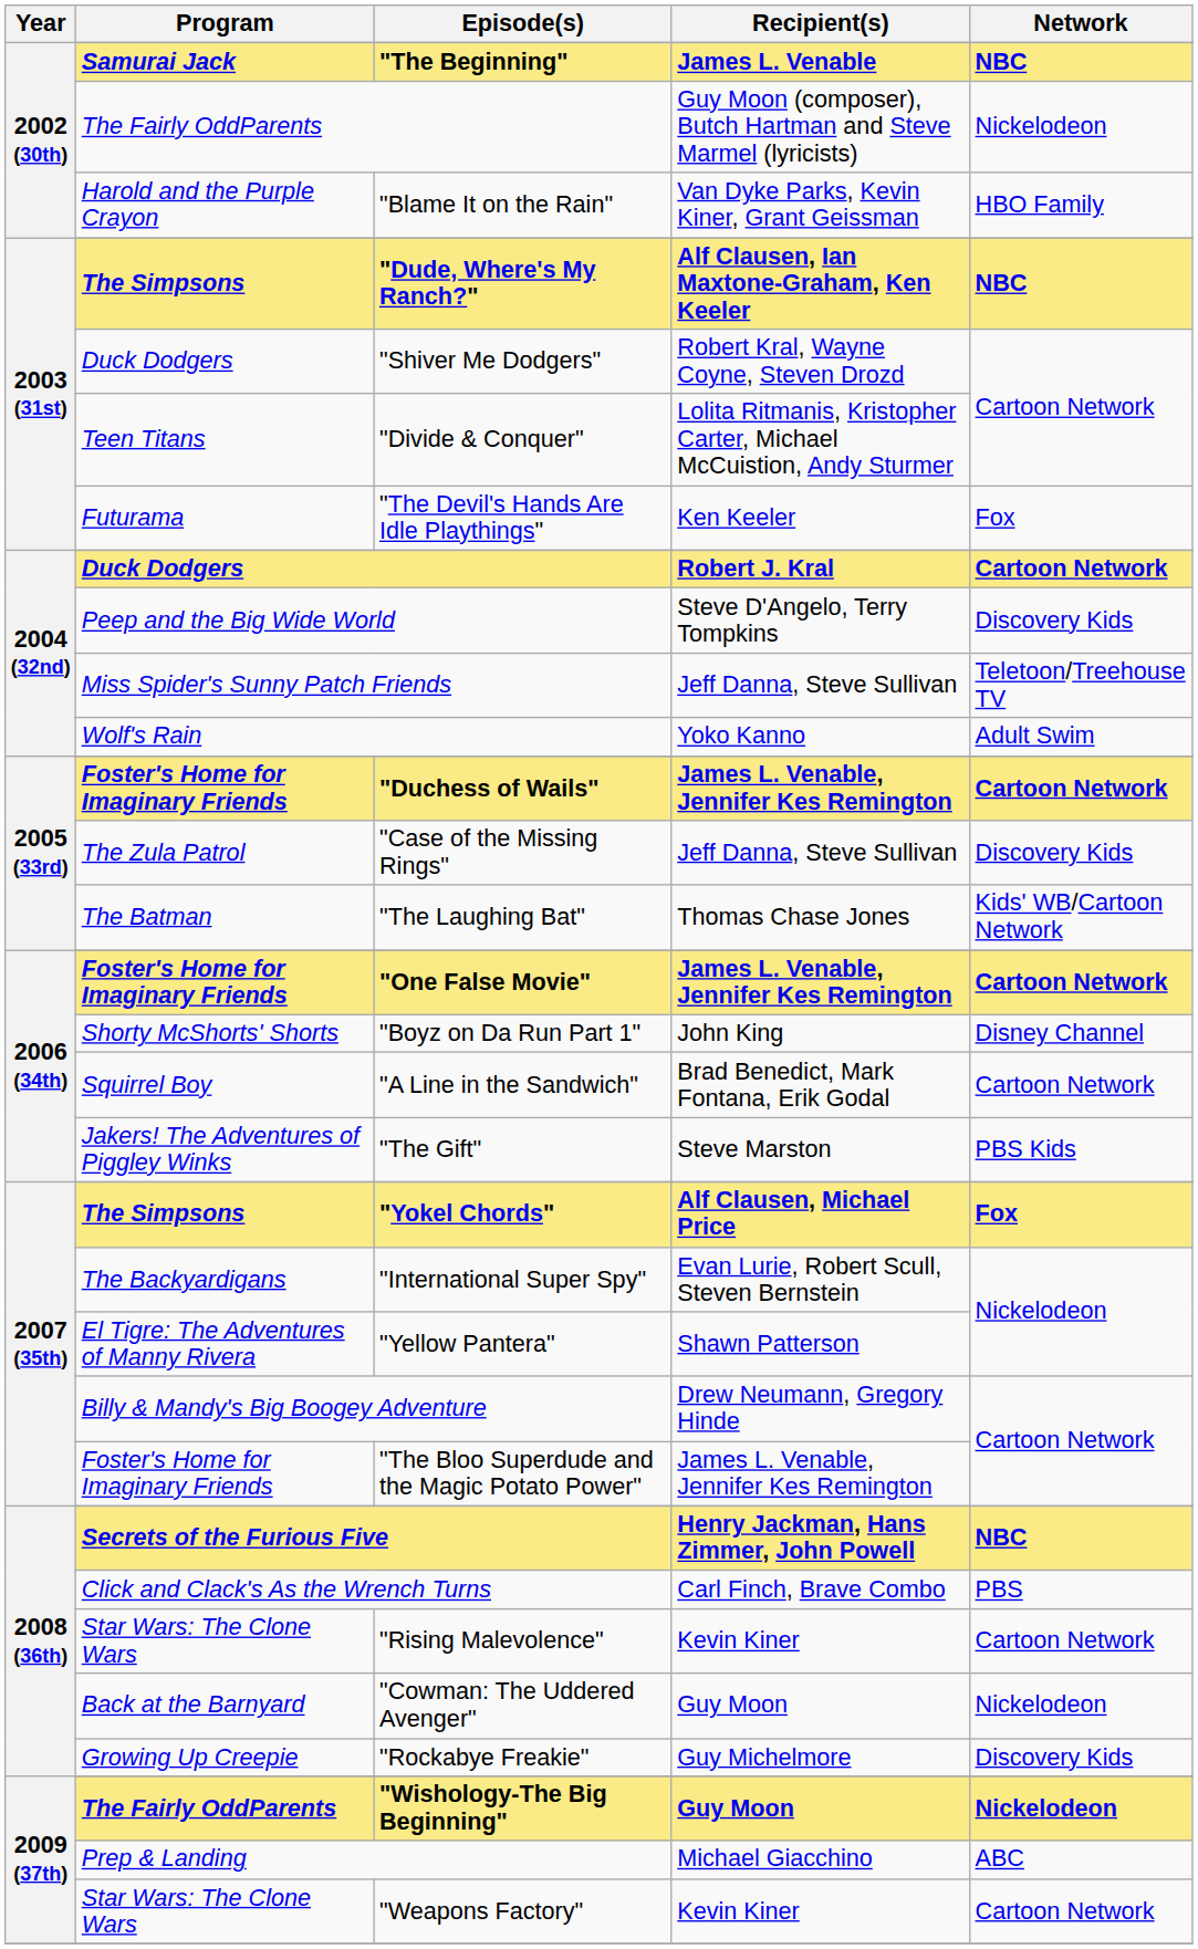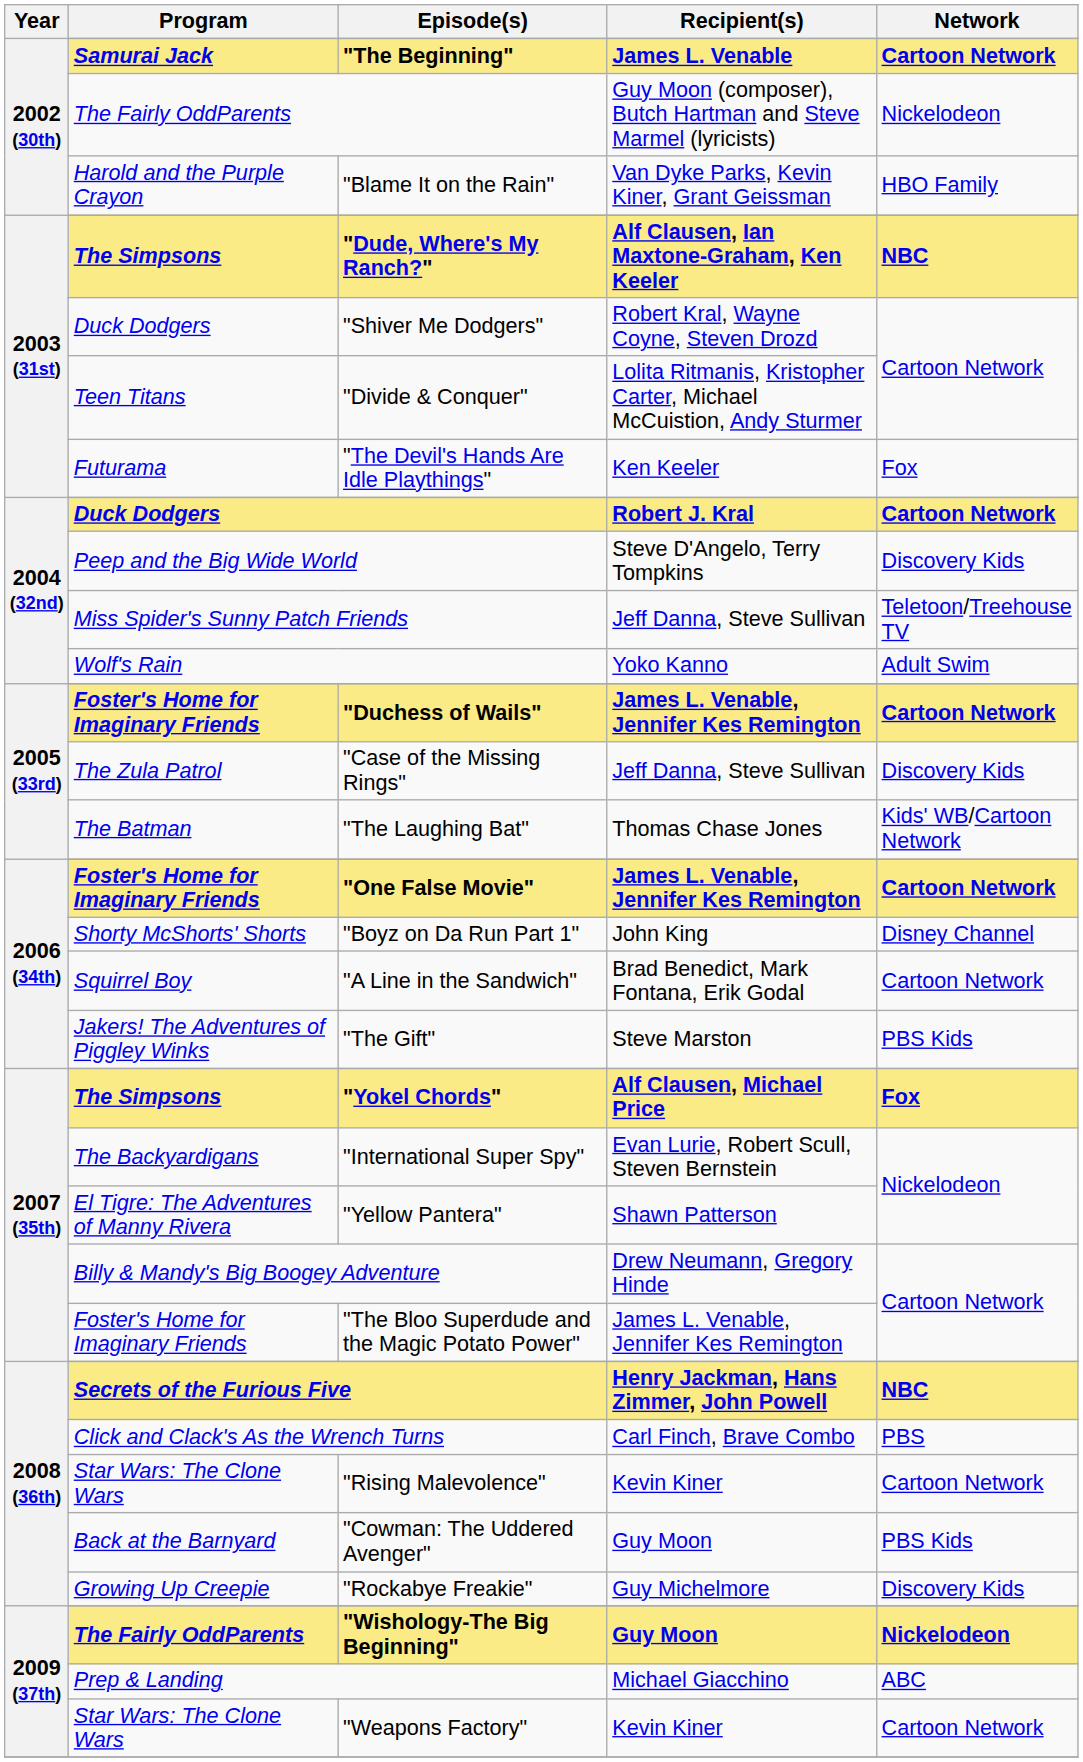"The Beginning" | Network: NBC -> Cartoon Network
"Cowman: The Uddered Avenger" | Network: Nickelodeon -> PBS Kids
